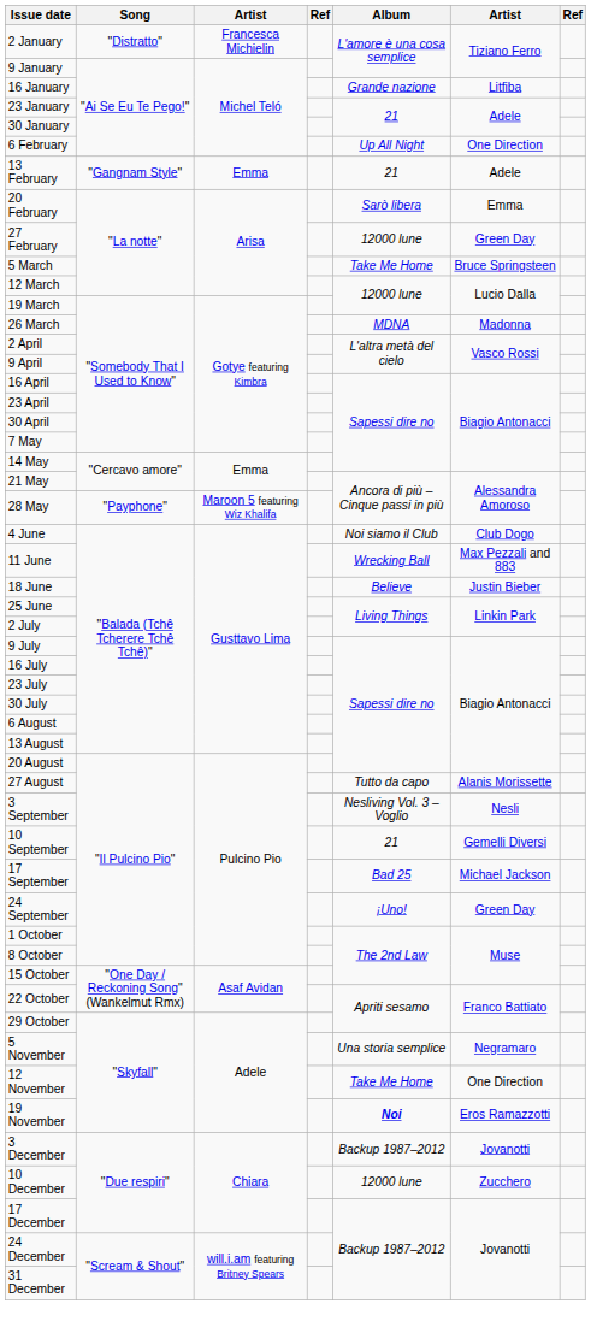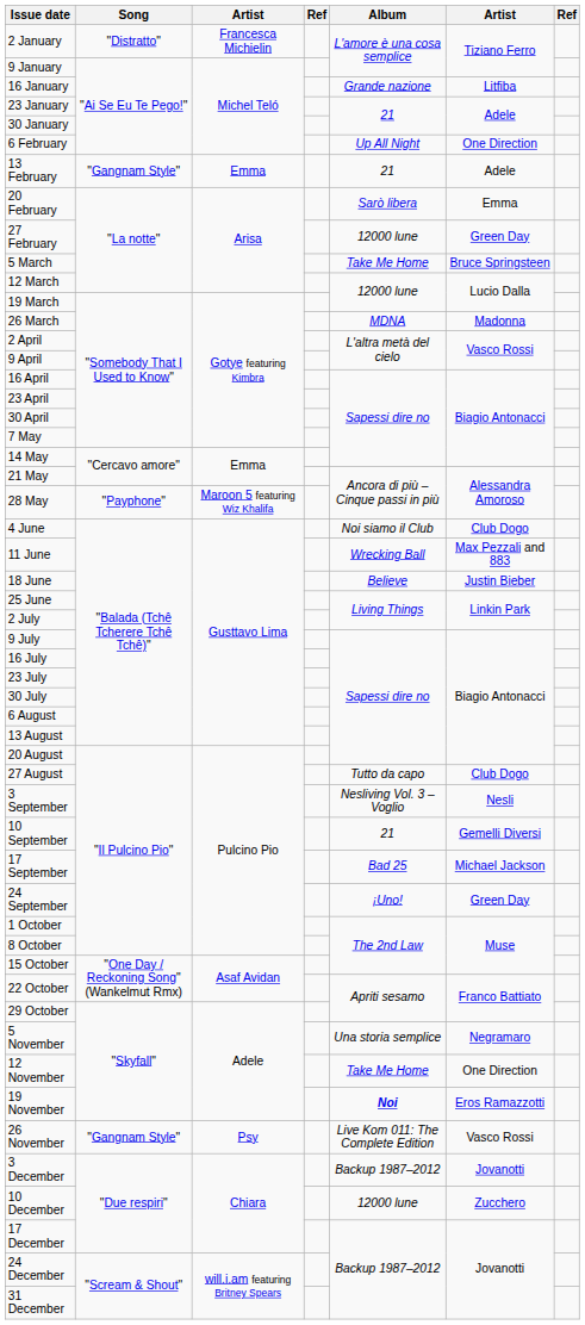27 August | column 6: Alanis Morissette -> Club Dogo
+ row: 26 November | "Gangnam Style" | Psy | Live Kom 011: The Complete Edition | Vasco Rossi
